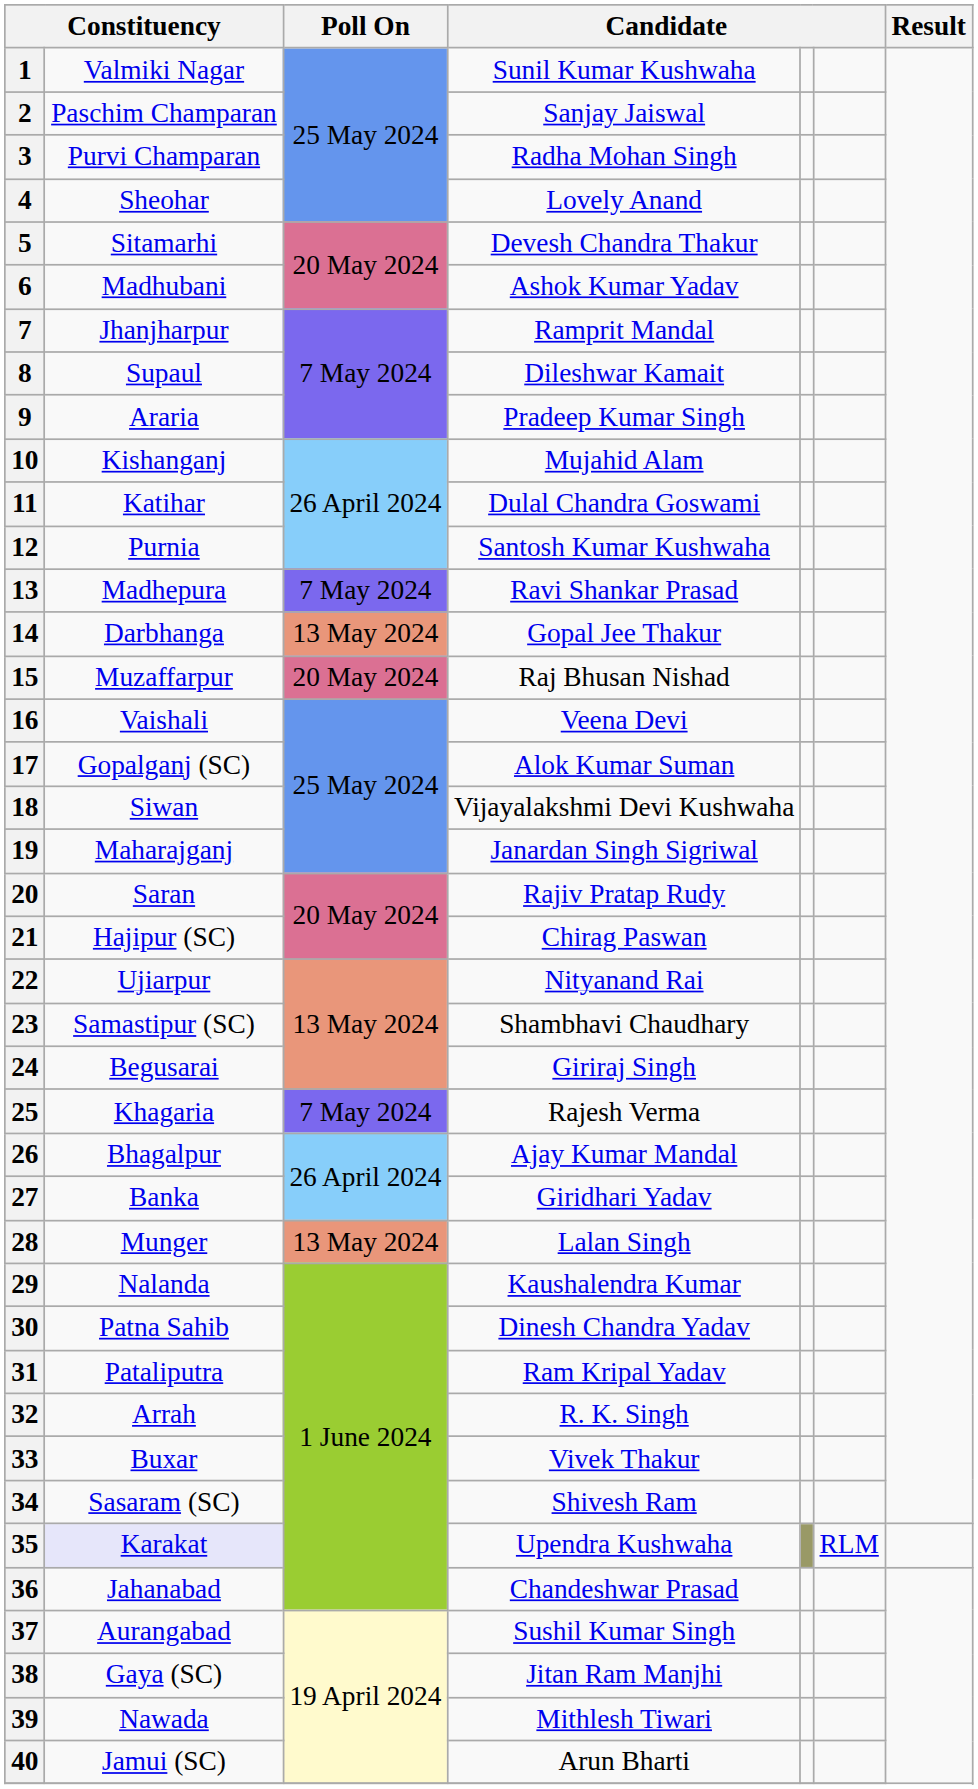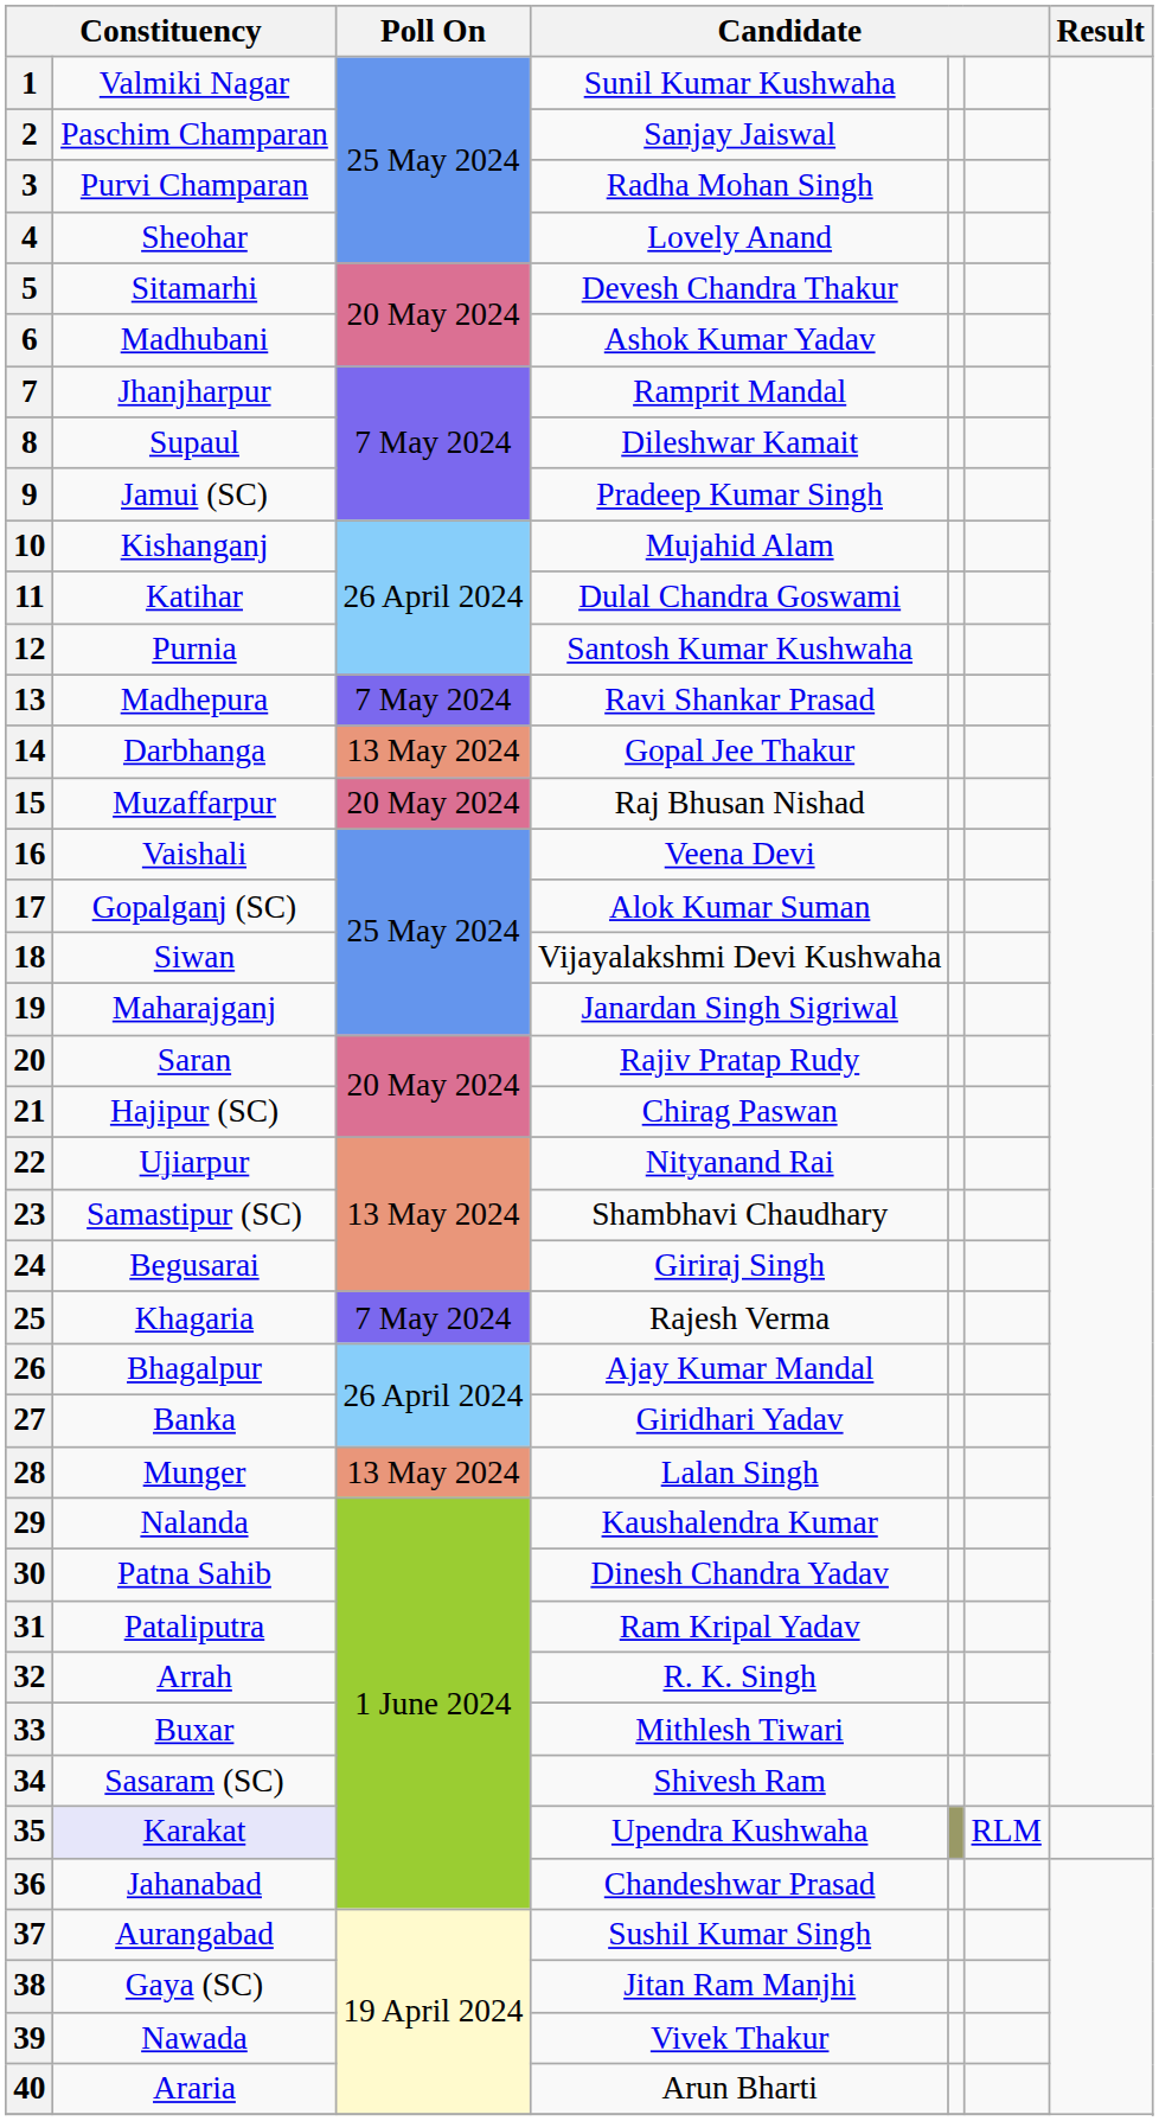9 | column 2: Araria -> Jamui (SC)
33 | column 4: Vivek Thakur -> Mithlesh Tiwari
39 | column 4: Mithlesh Tiwari -> Vivek Thakur
40 | column 2: Jamui (SC) -> Araria
